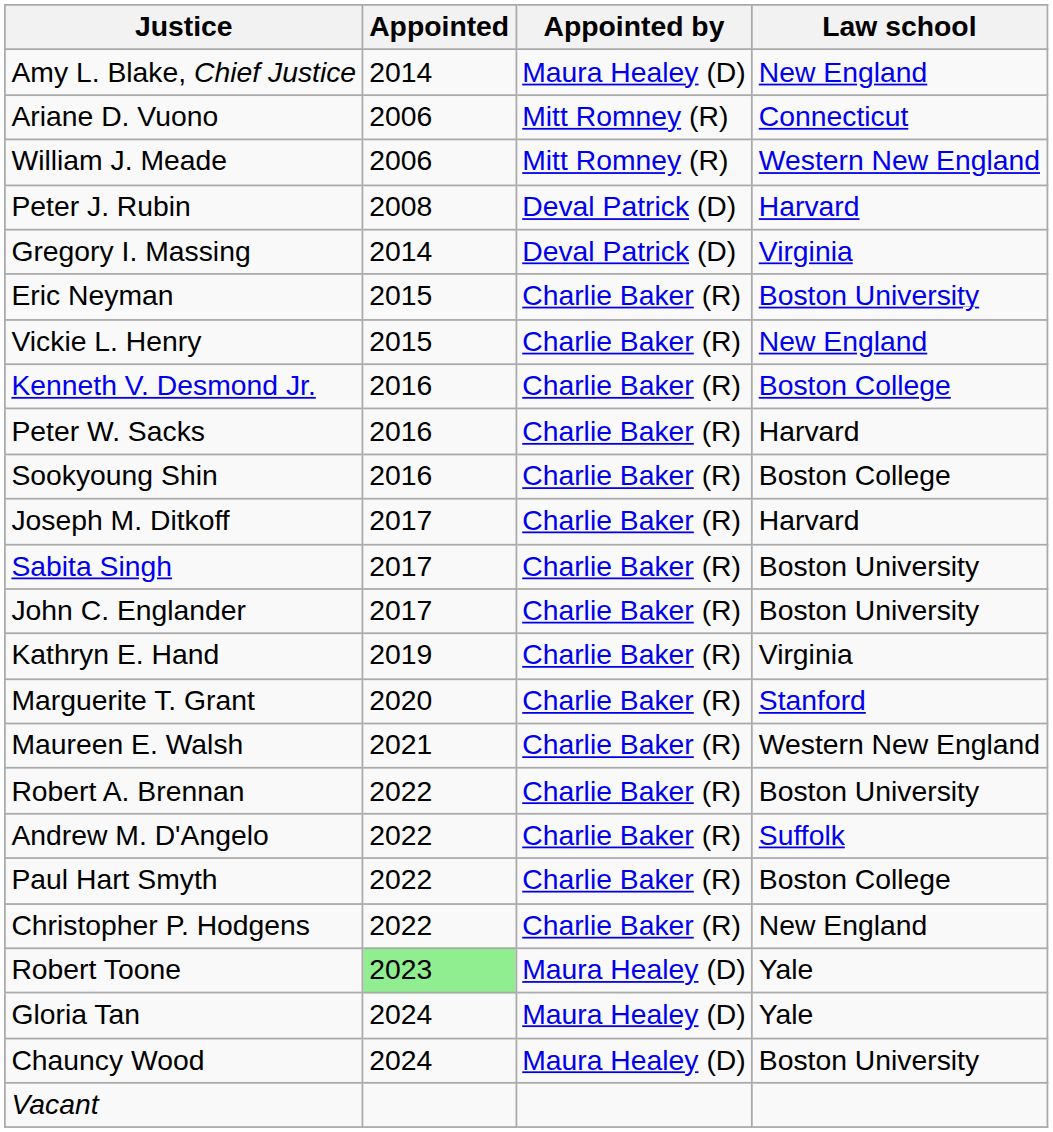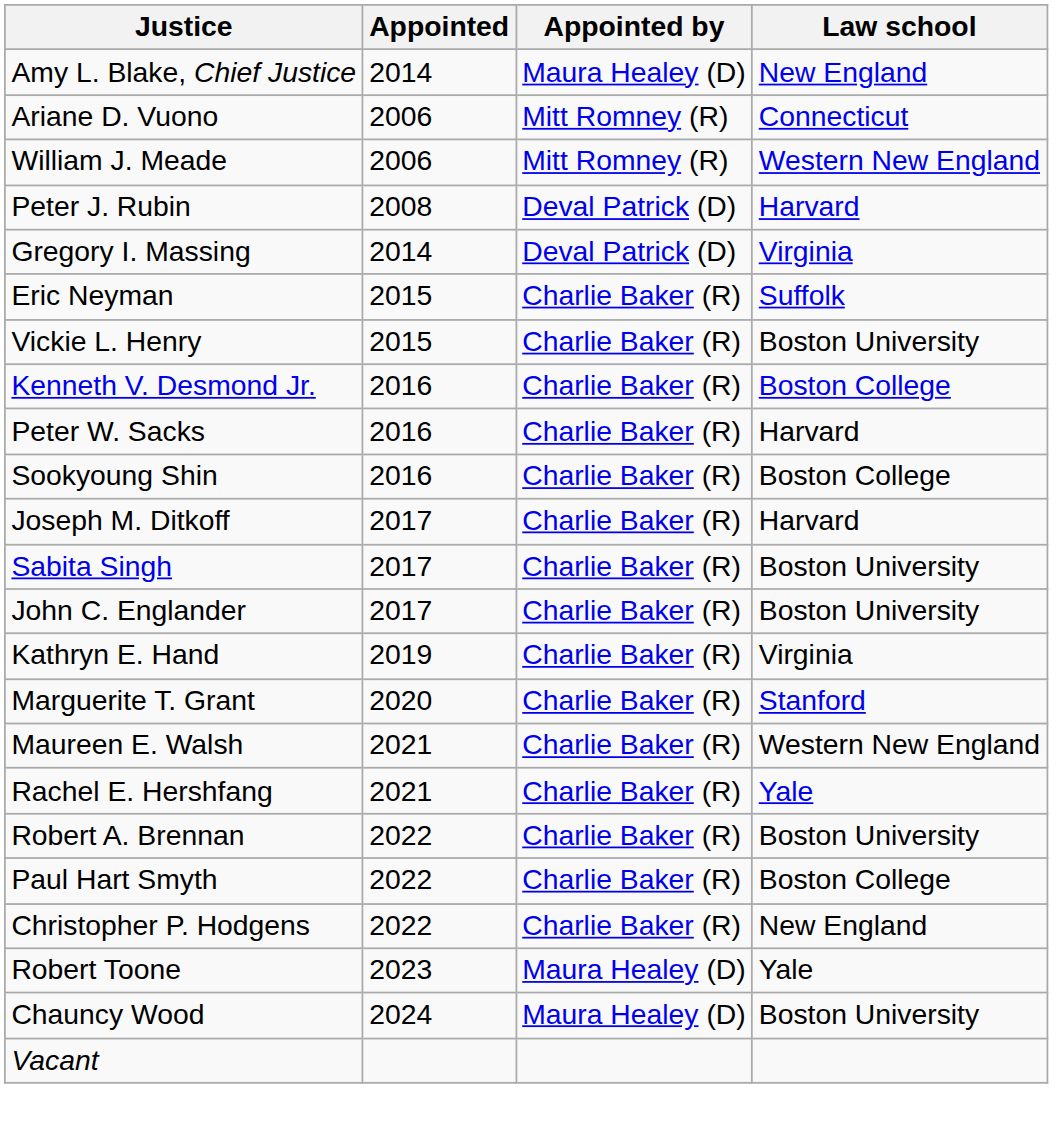Eric Neyman | Law school: Boston University -> Suffolk
Vickie L. Henry | Law school: New England -> Boston University
+ row: Rachel E. Hershfang | 2021 | Charlie Baker (R) | Yale
- row: Andrew M. D'Angelo | 2022 | Charlie Baker (R) | Suffolk
Robert Toone | Appointed: lightgreen background -> no background
- row: Gloria Tan | 2024 | Maura Healey (D) | Yale
